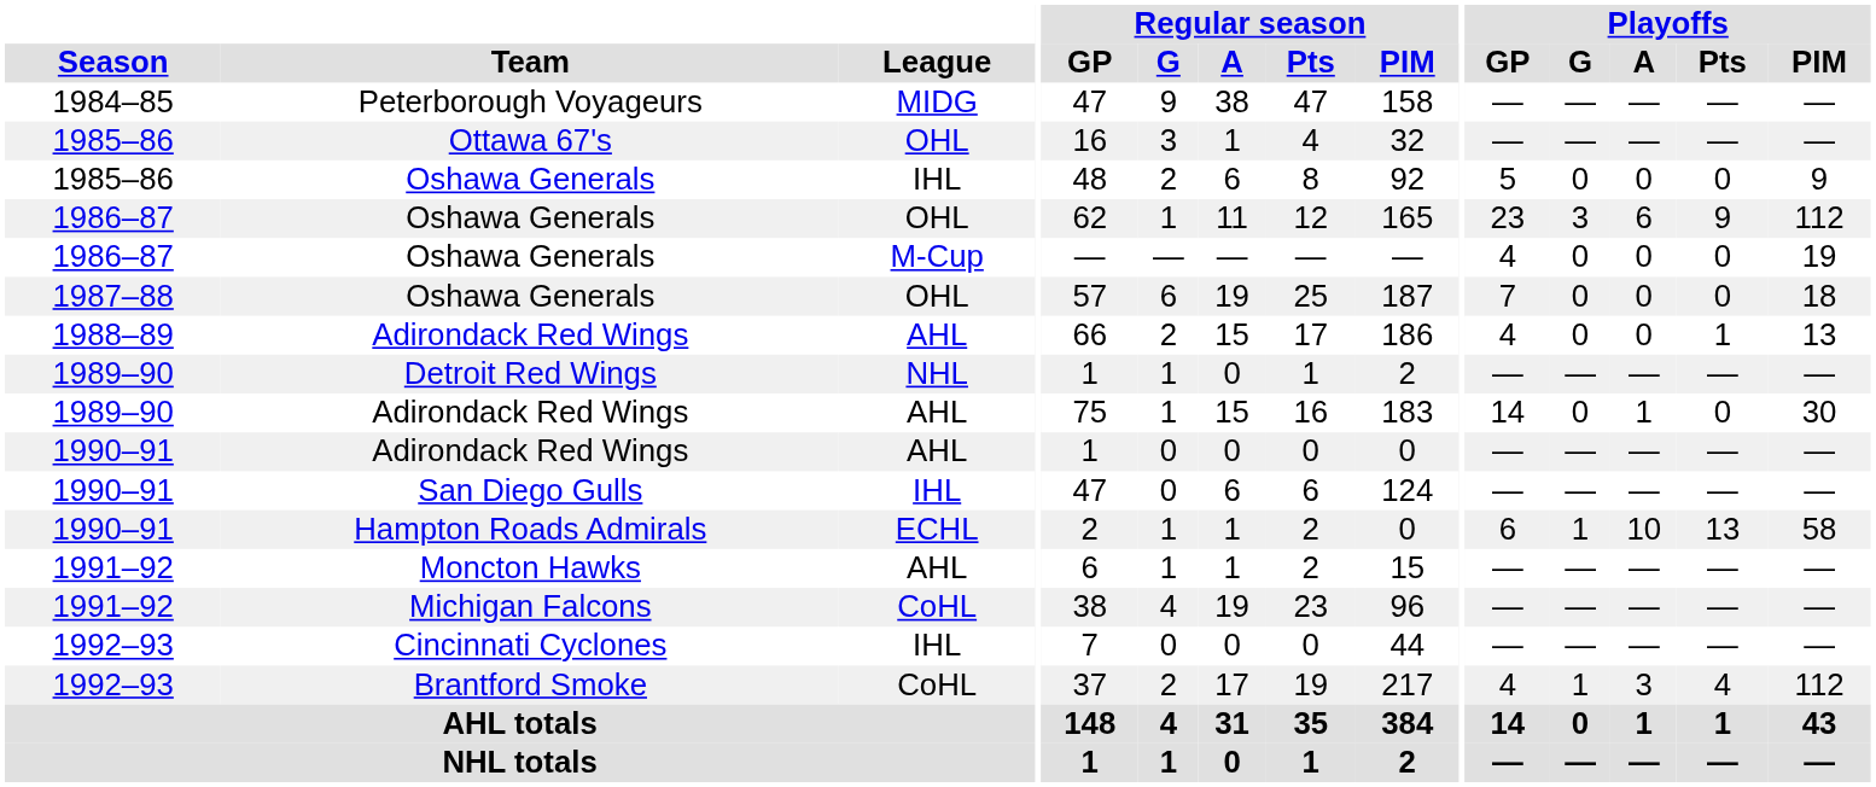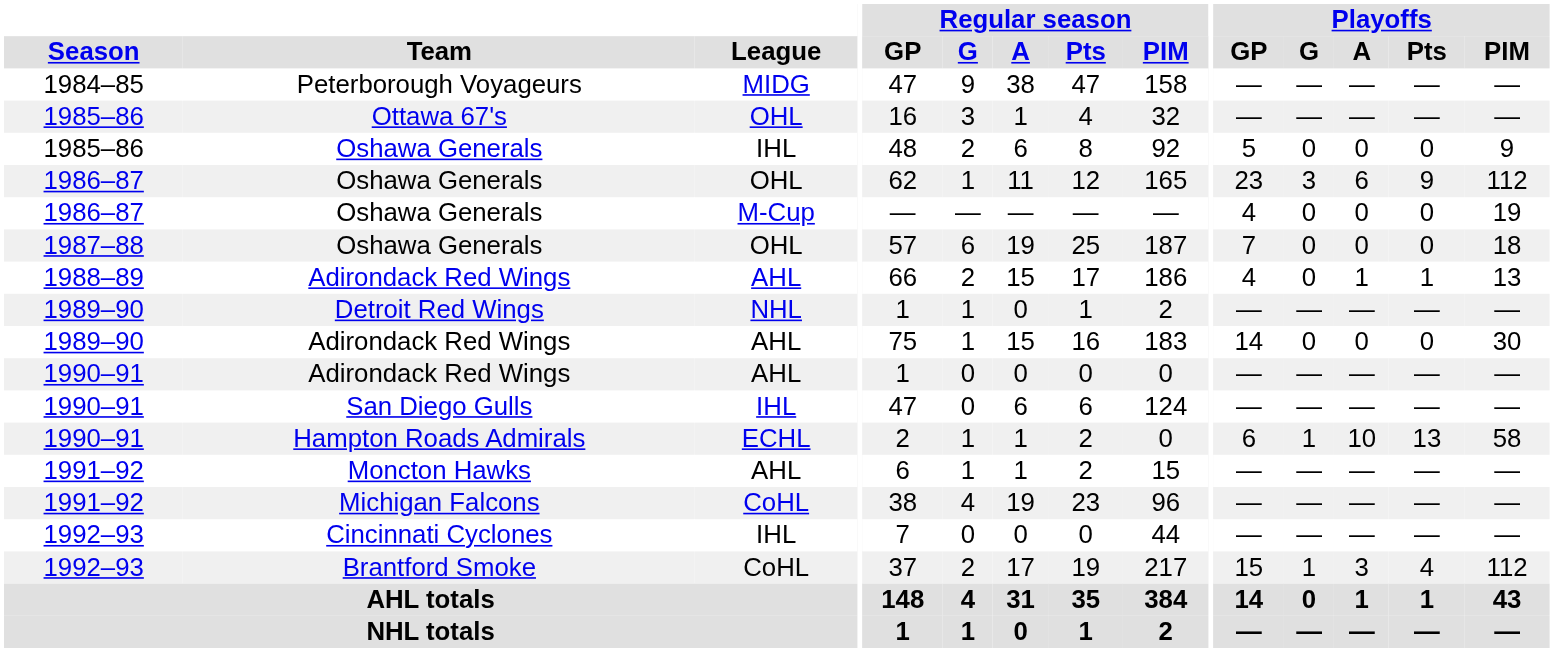1988–89 / Adirondack Red Wings | Playoffs / A: 0 -> 1
1989–90 / Adirondack Red Wings | Playoffs / A: 1 -> 0
Brantford Smoke | Playoffs / GP: 4 -> 15
